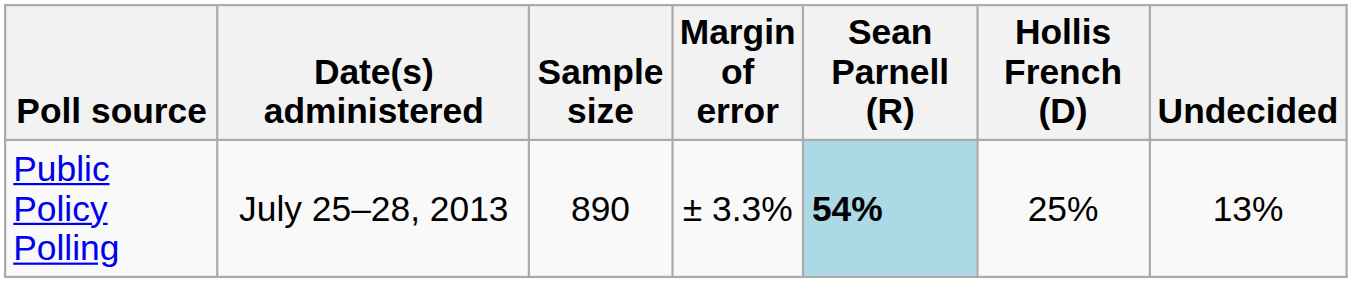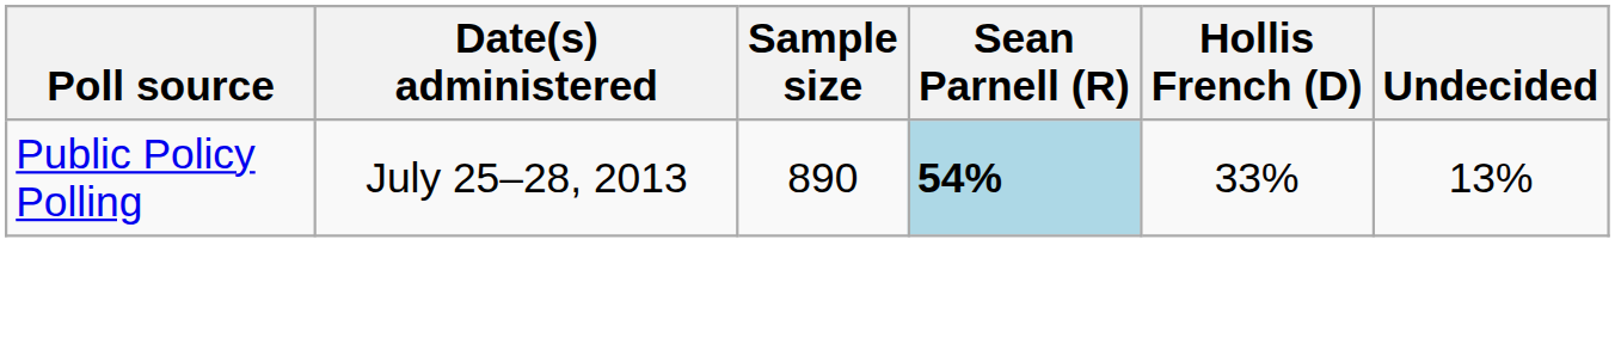- column: Margin of error | ± 3.3%
Public Policy Polling | Hollis French (D): 25% -> 33%
